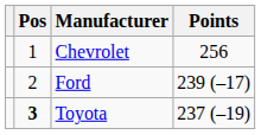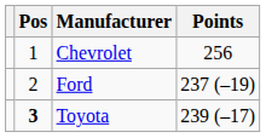Ford | Points: 239 (–17) -> 237 (–19)
Toyota | Points: 237 (–19) -> 239 (–17)
